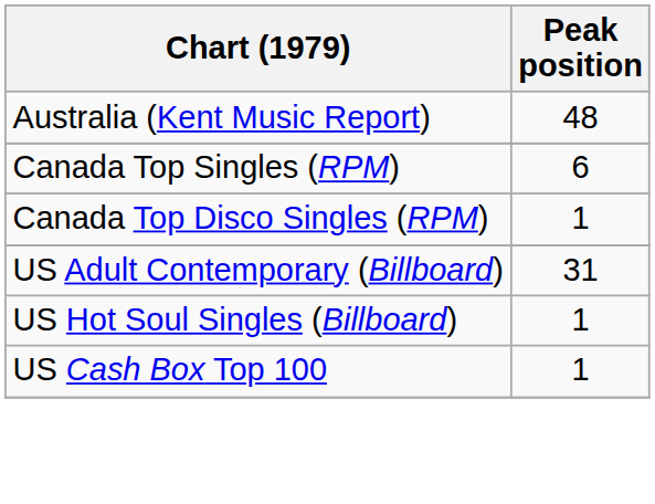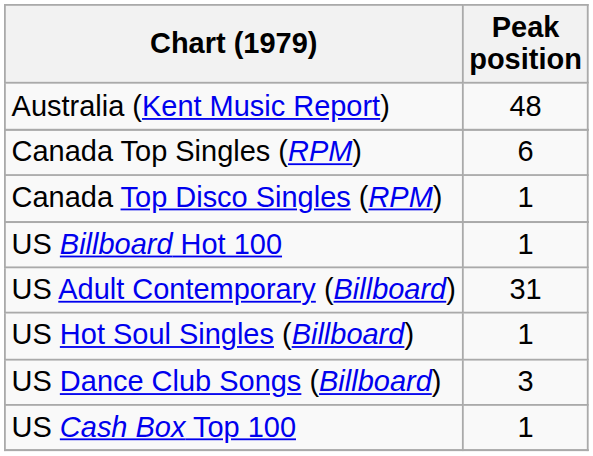+ row: US Billboard Hot 100 | 1
+ row: US Dance Club Songs (Billboard) | 3
